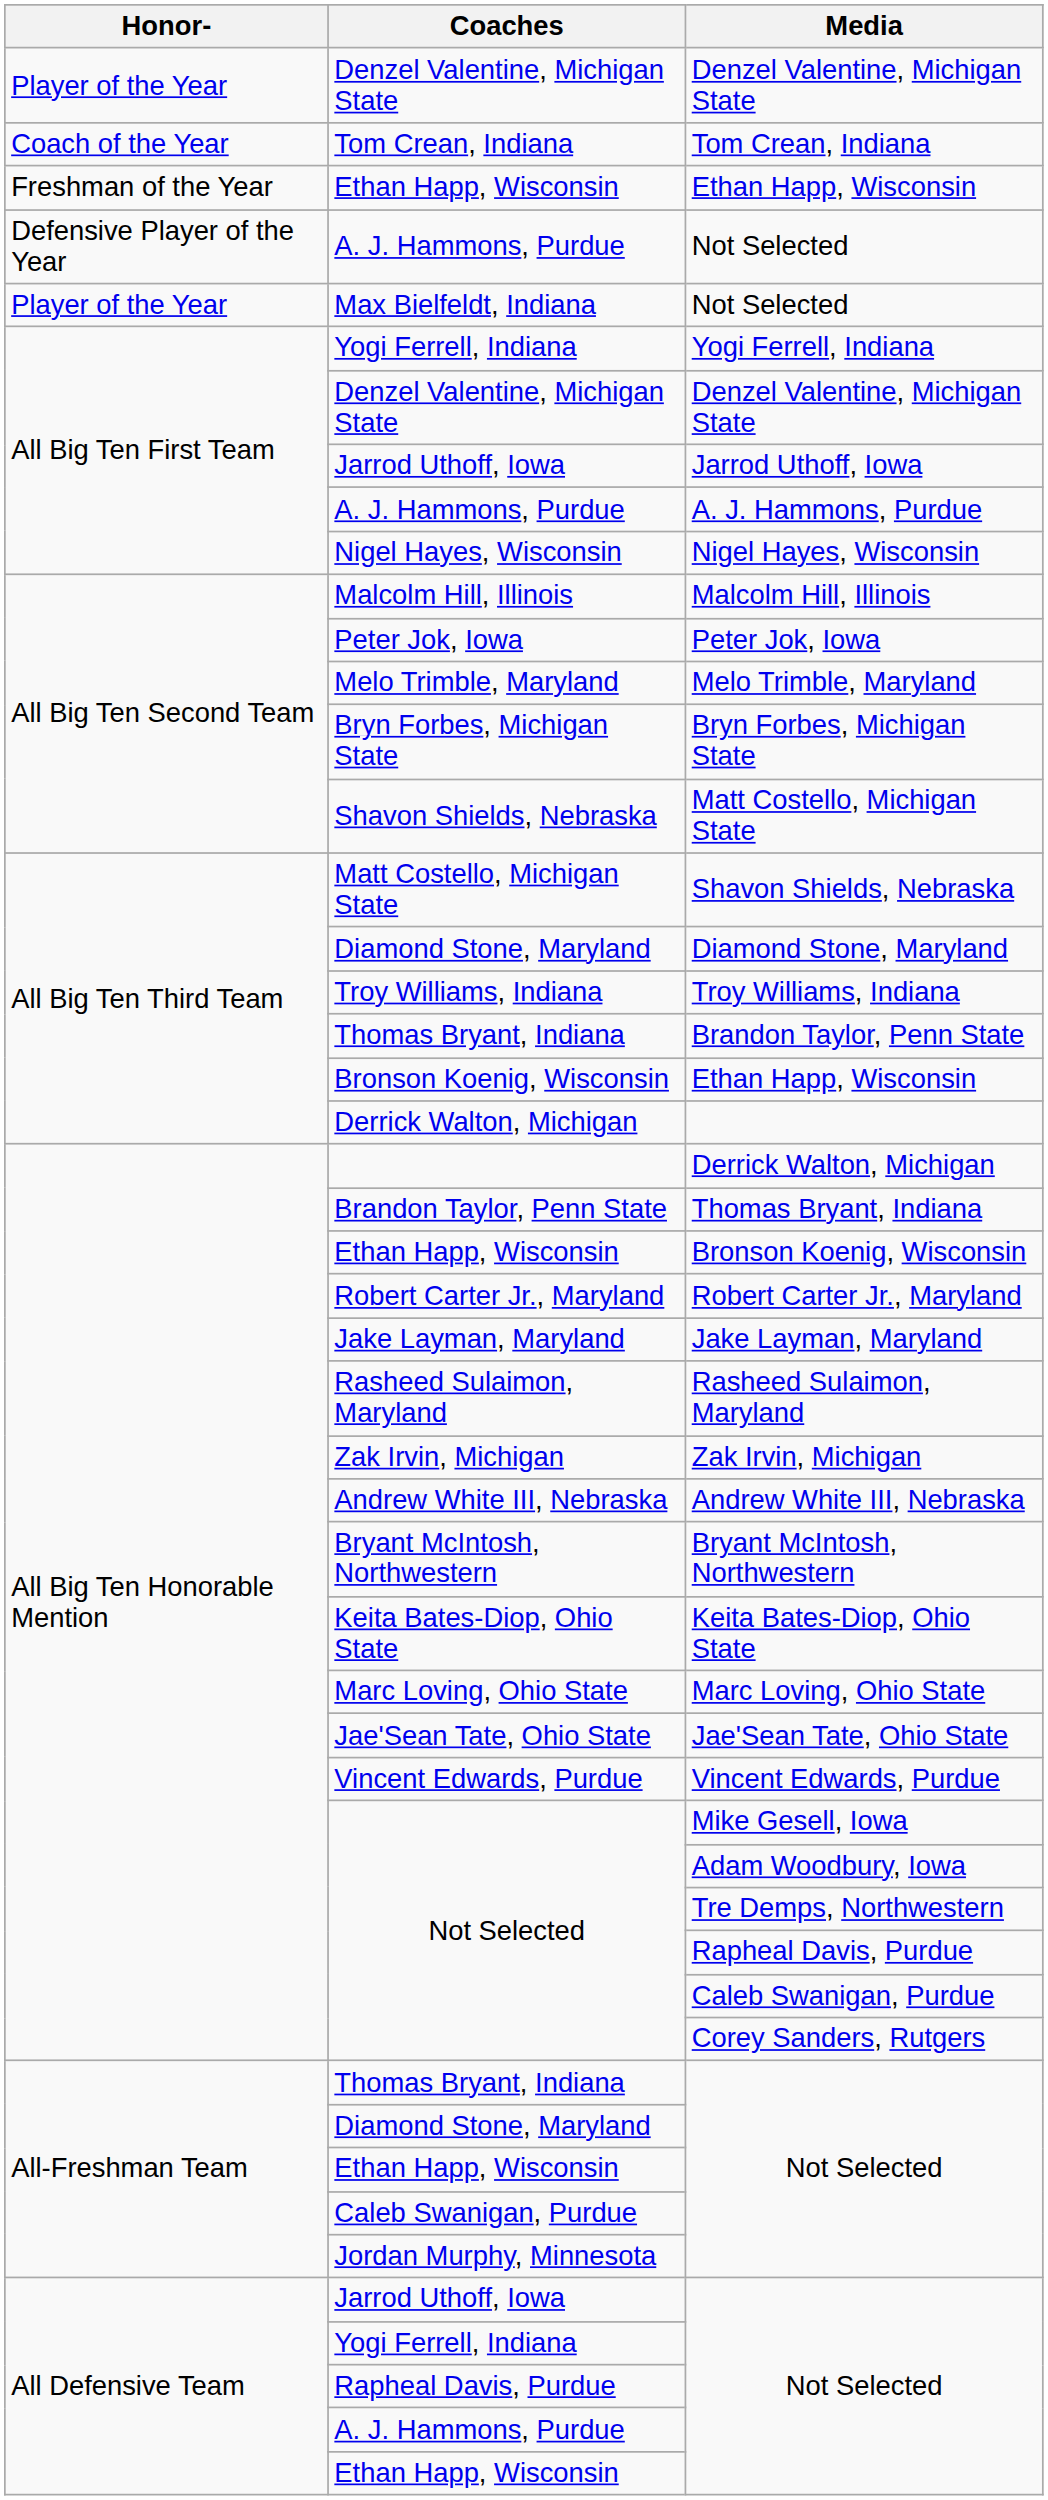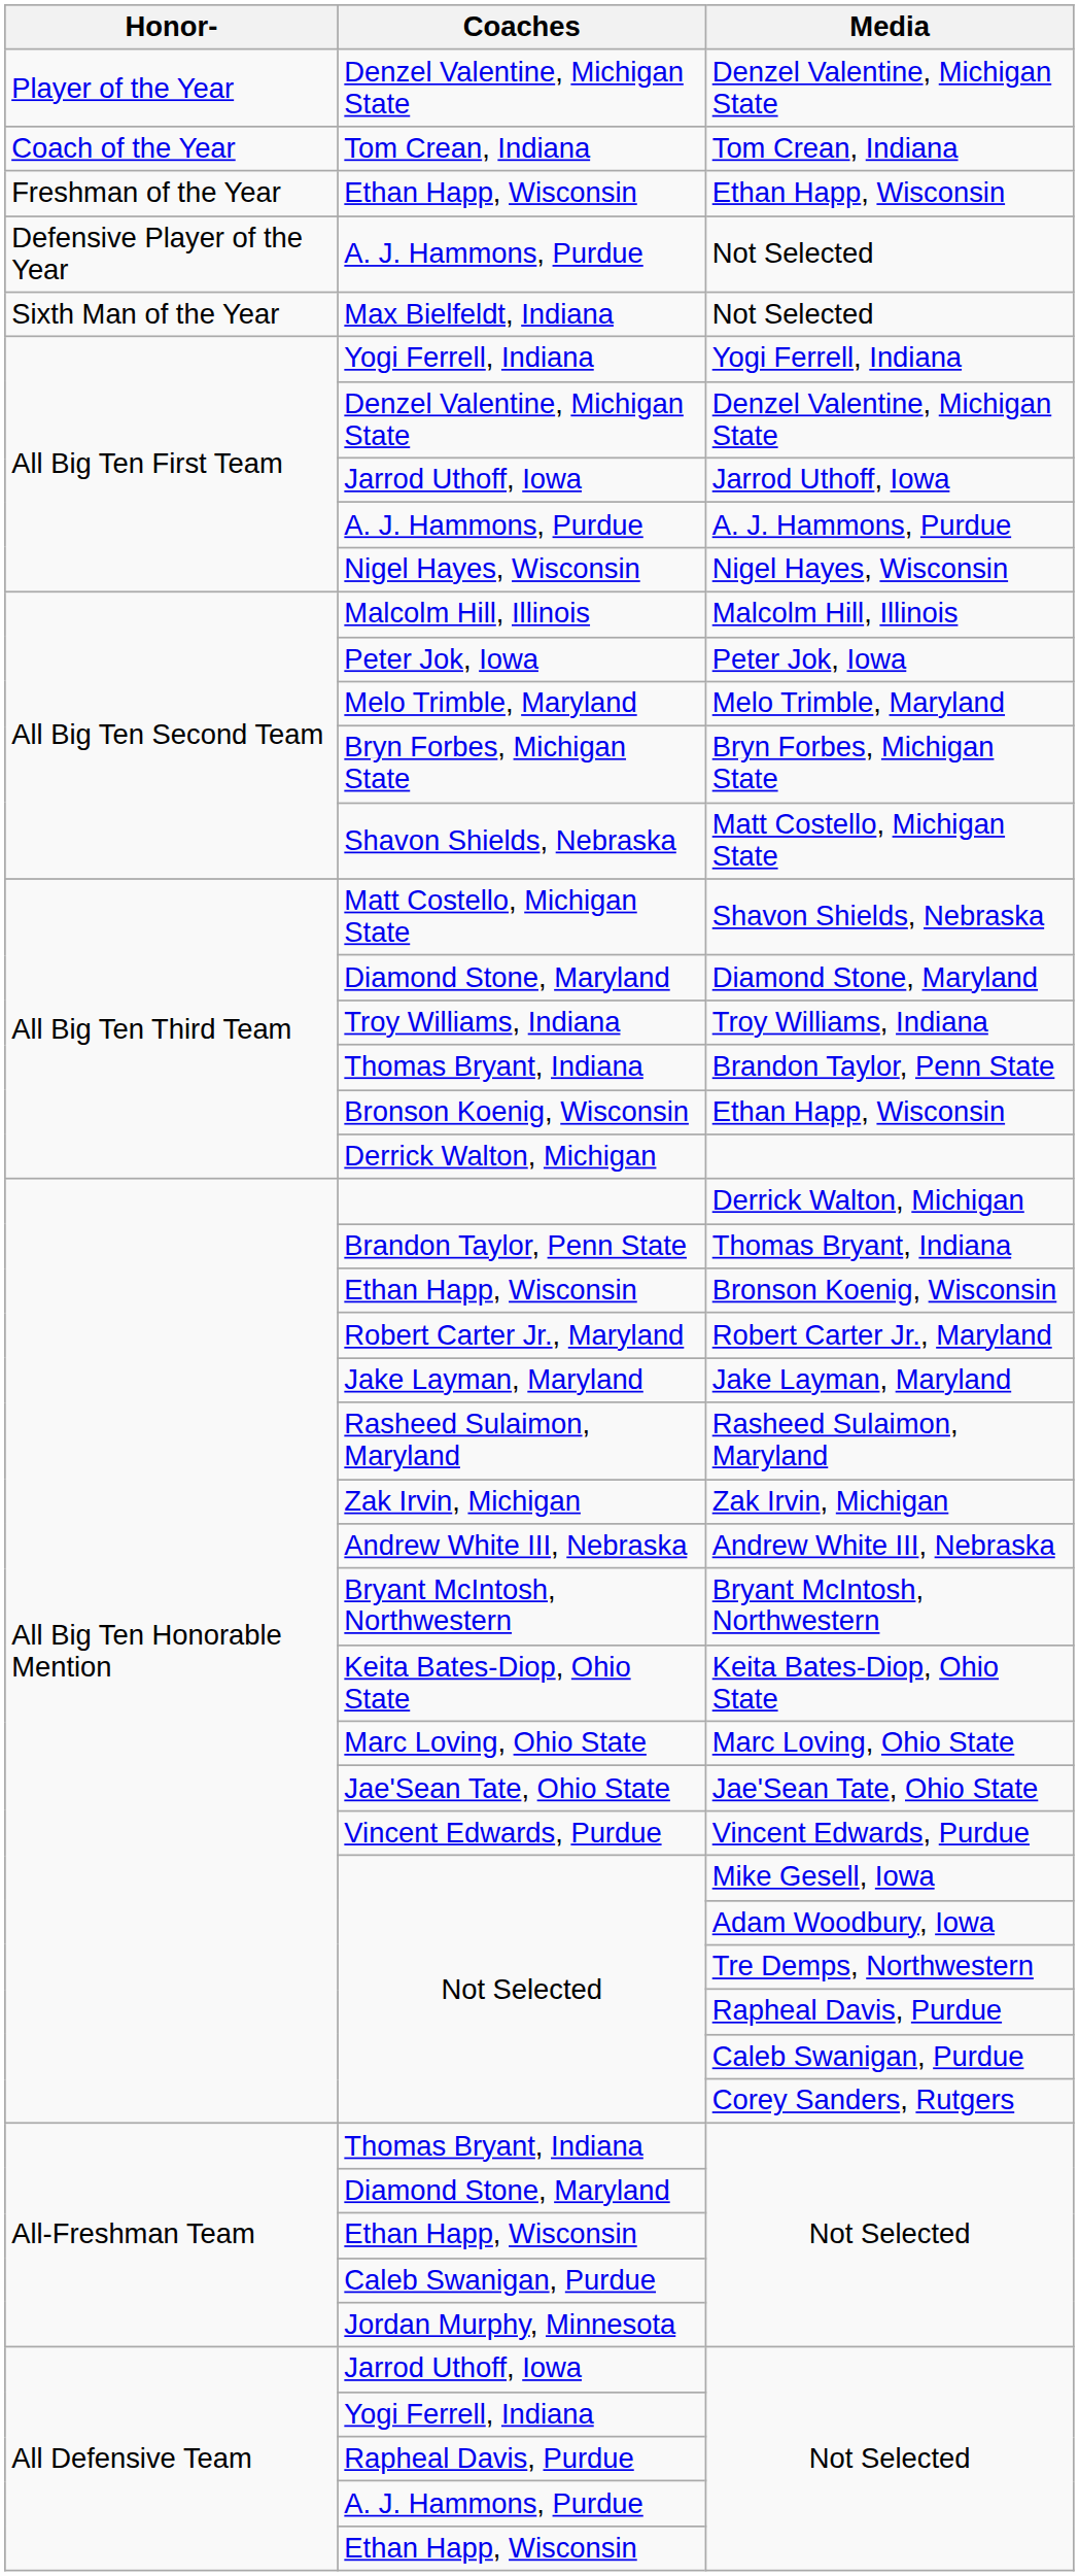Max Bielfeldt, Indiana / Not Selected | Honor-: Player of the Year -> Sixth Man of the Year
